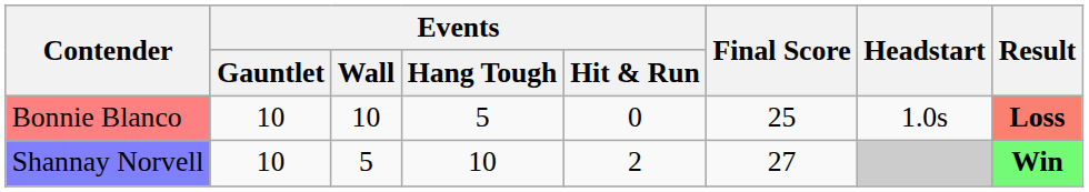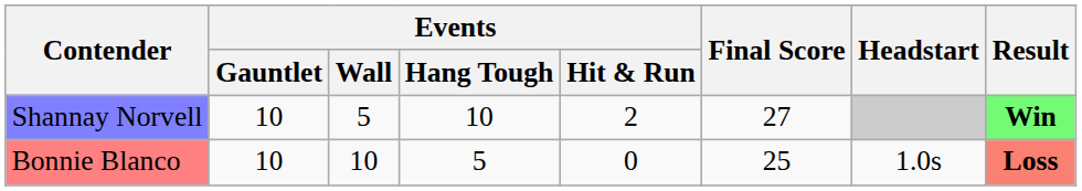rows swapped: Bonnie Blanco <-> Shannay Norvell
